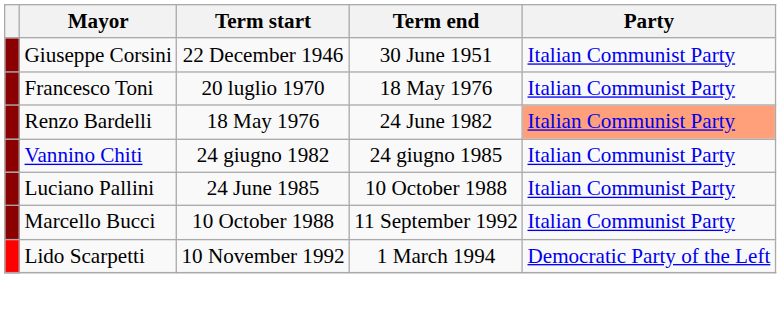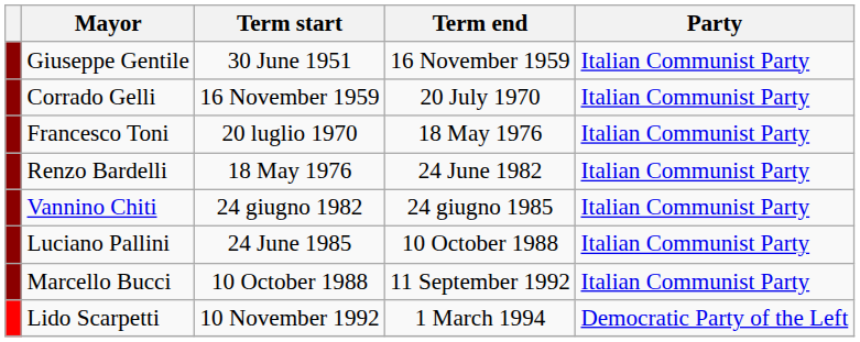- row: Giuseppe Corsini | 22 December 1946 | 30 June 1951 | Italian Communist Party
+ row: Giuseppe Gentile | 30 June 1951 | 16 November 1959 | Italian Communist Party
+ row: Corrado Gelli | 16 November 1959 | 20 July 1970 | Italian Communist Party
Renzo Bardelli | Party: lightsalmon background -> no background
